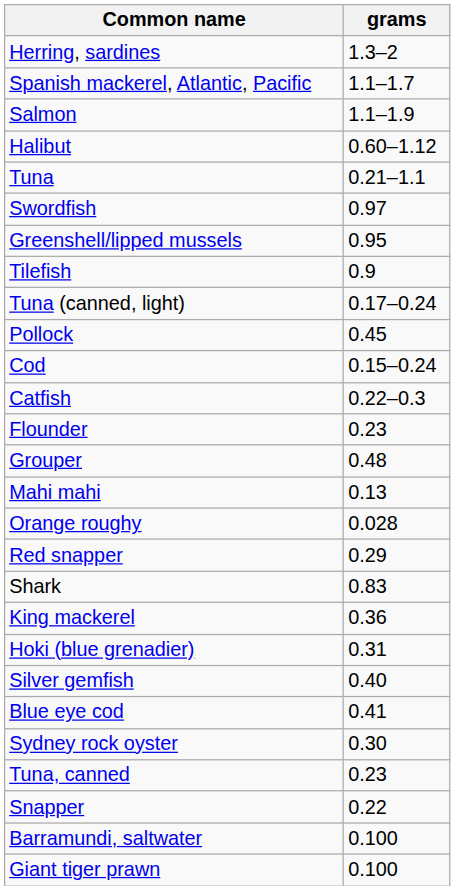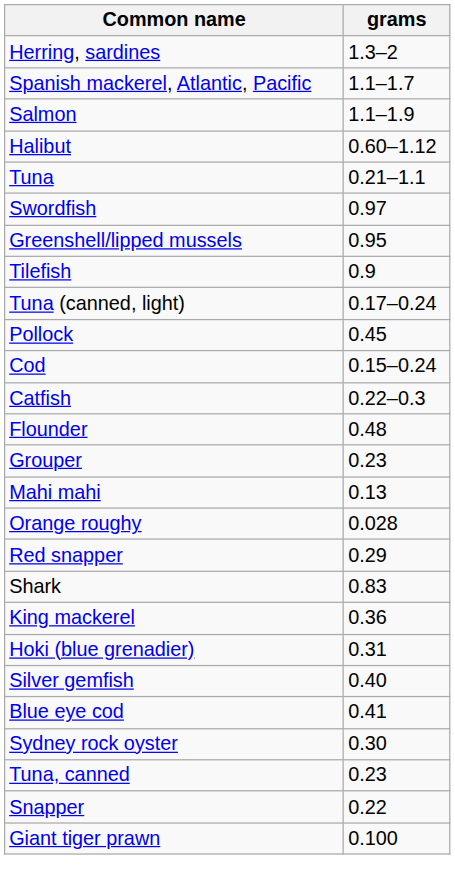Flounder | grams: 0.23 -> 0.48
Grouper | grams: 0.48 -> 0.23
- row: Barramundi, saltwater | 0.100
